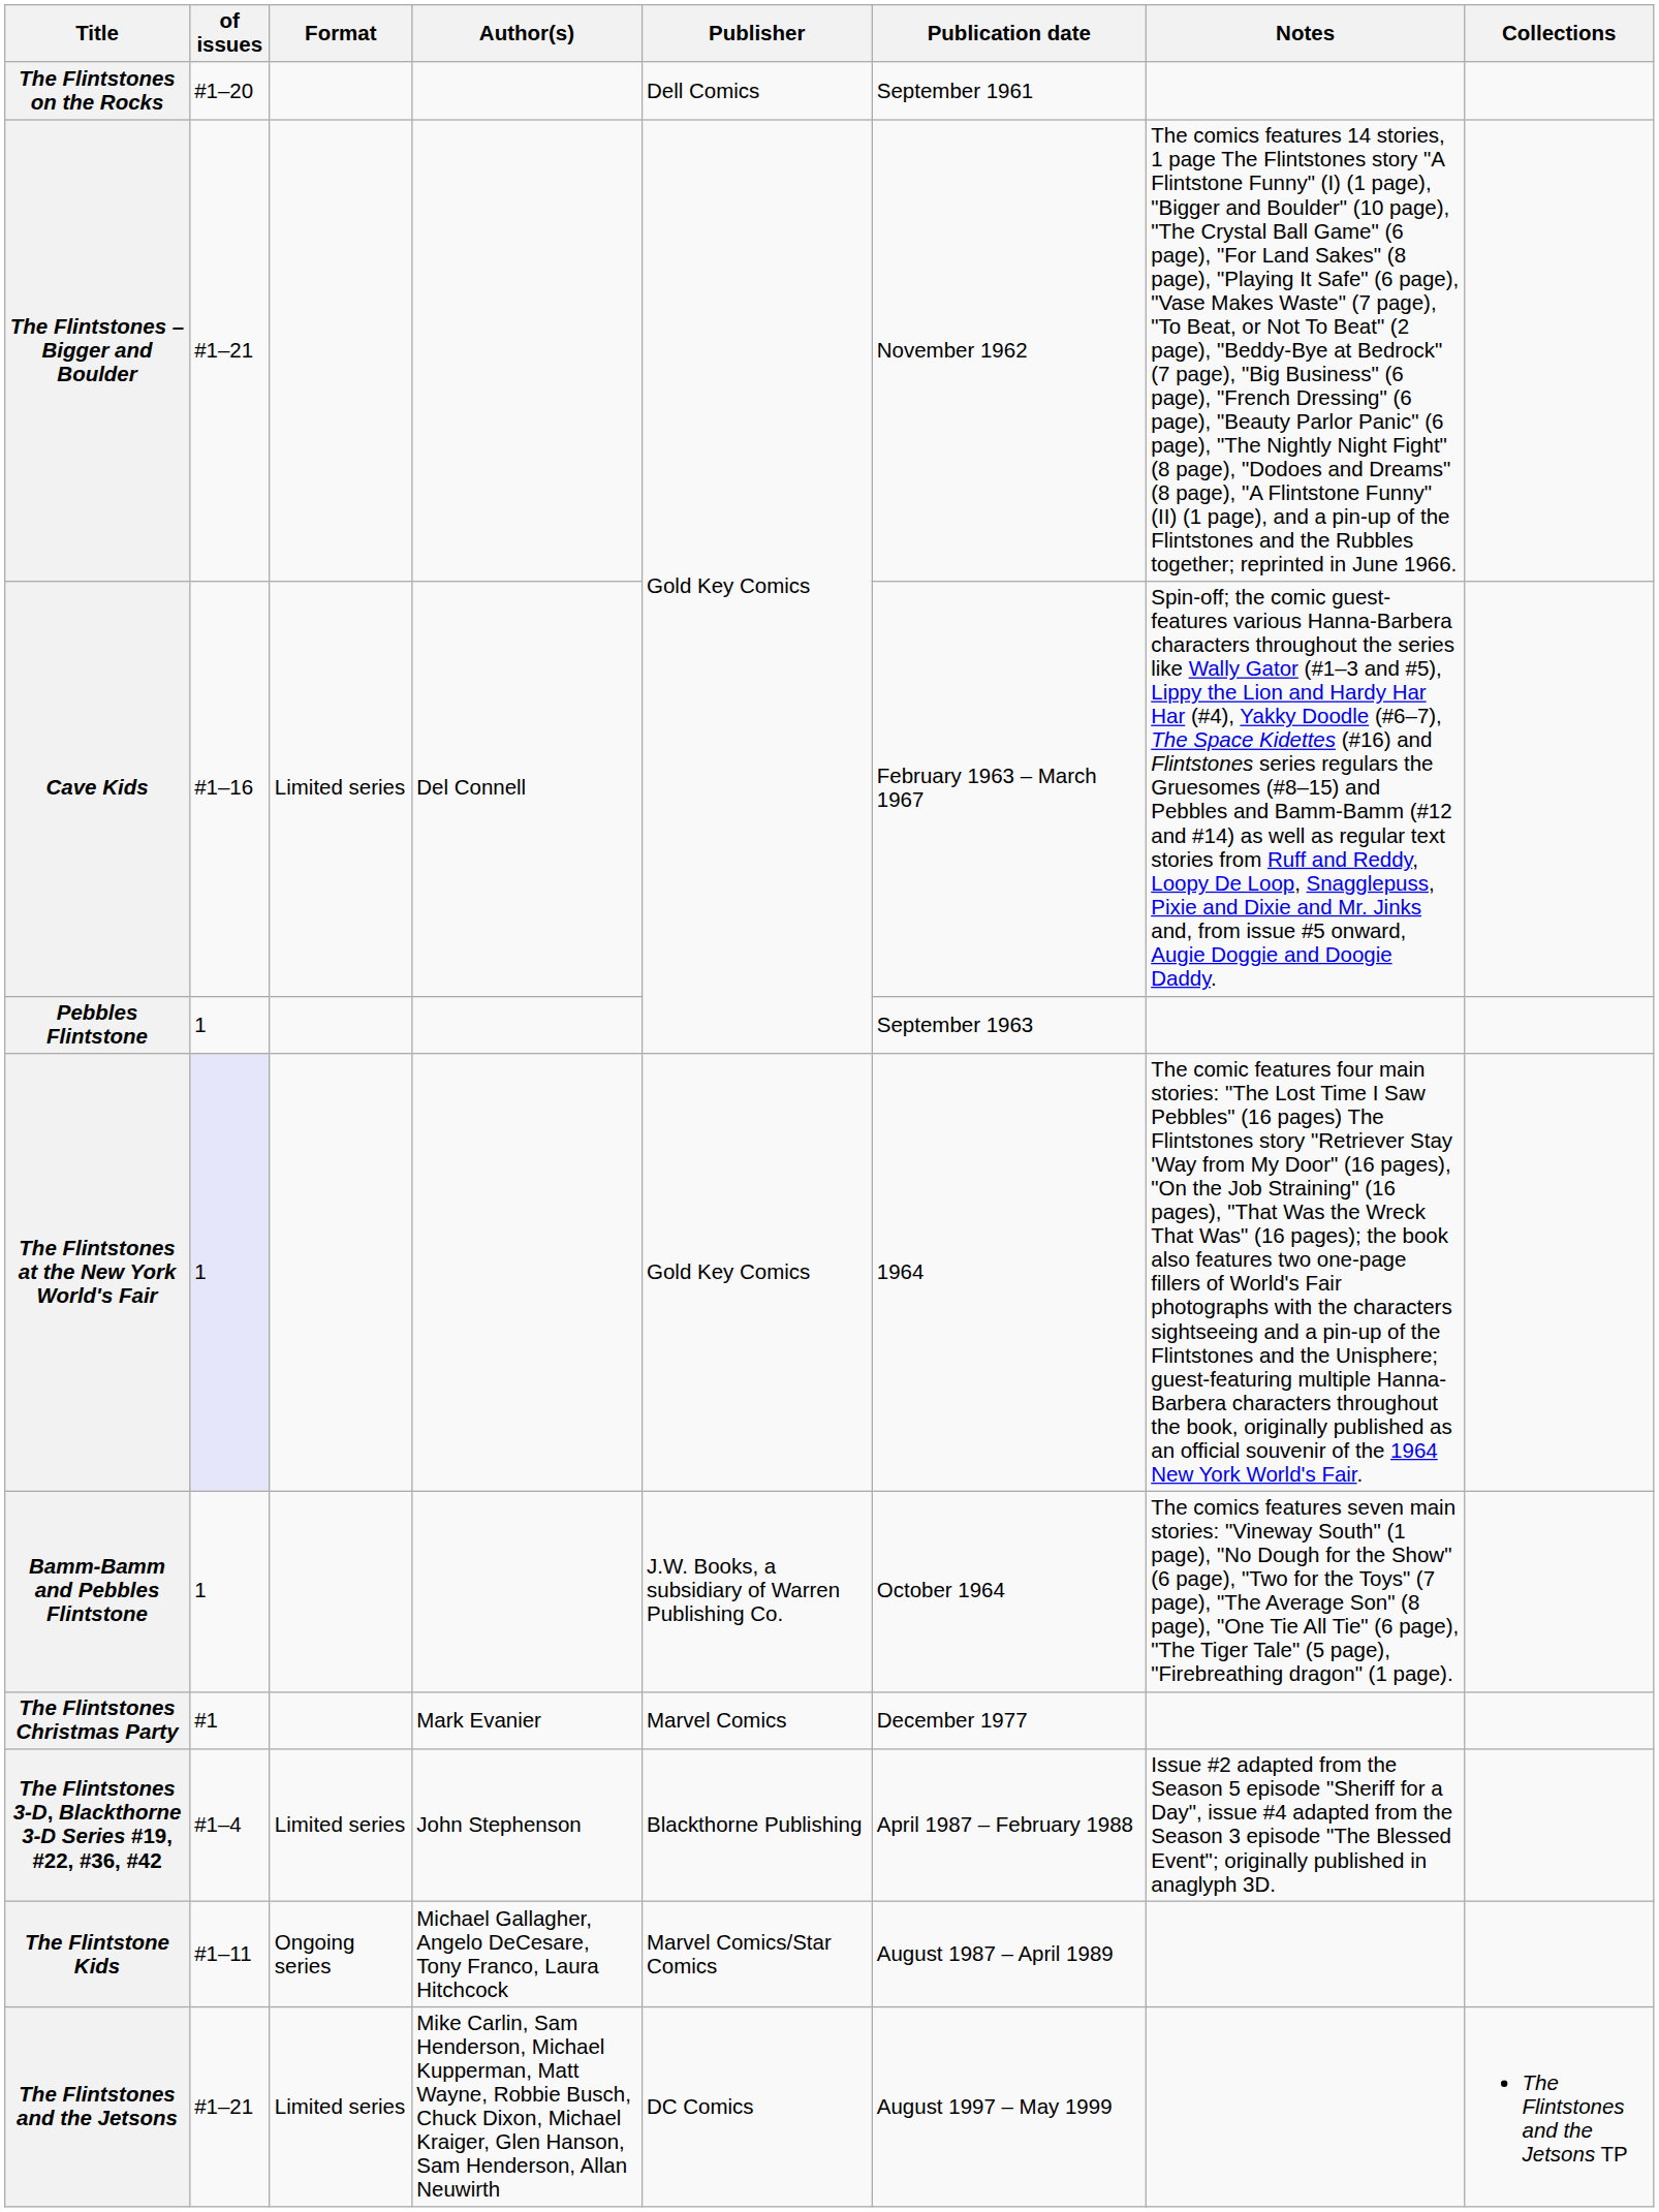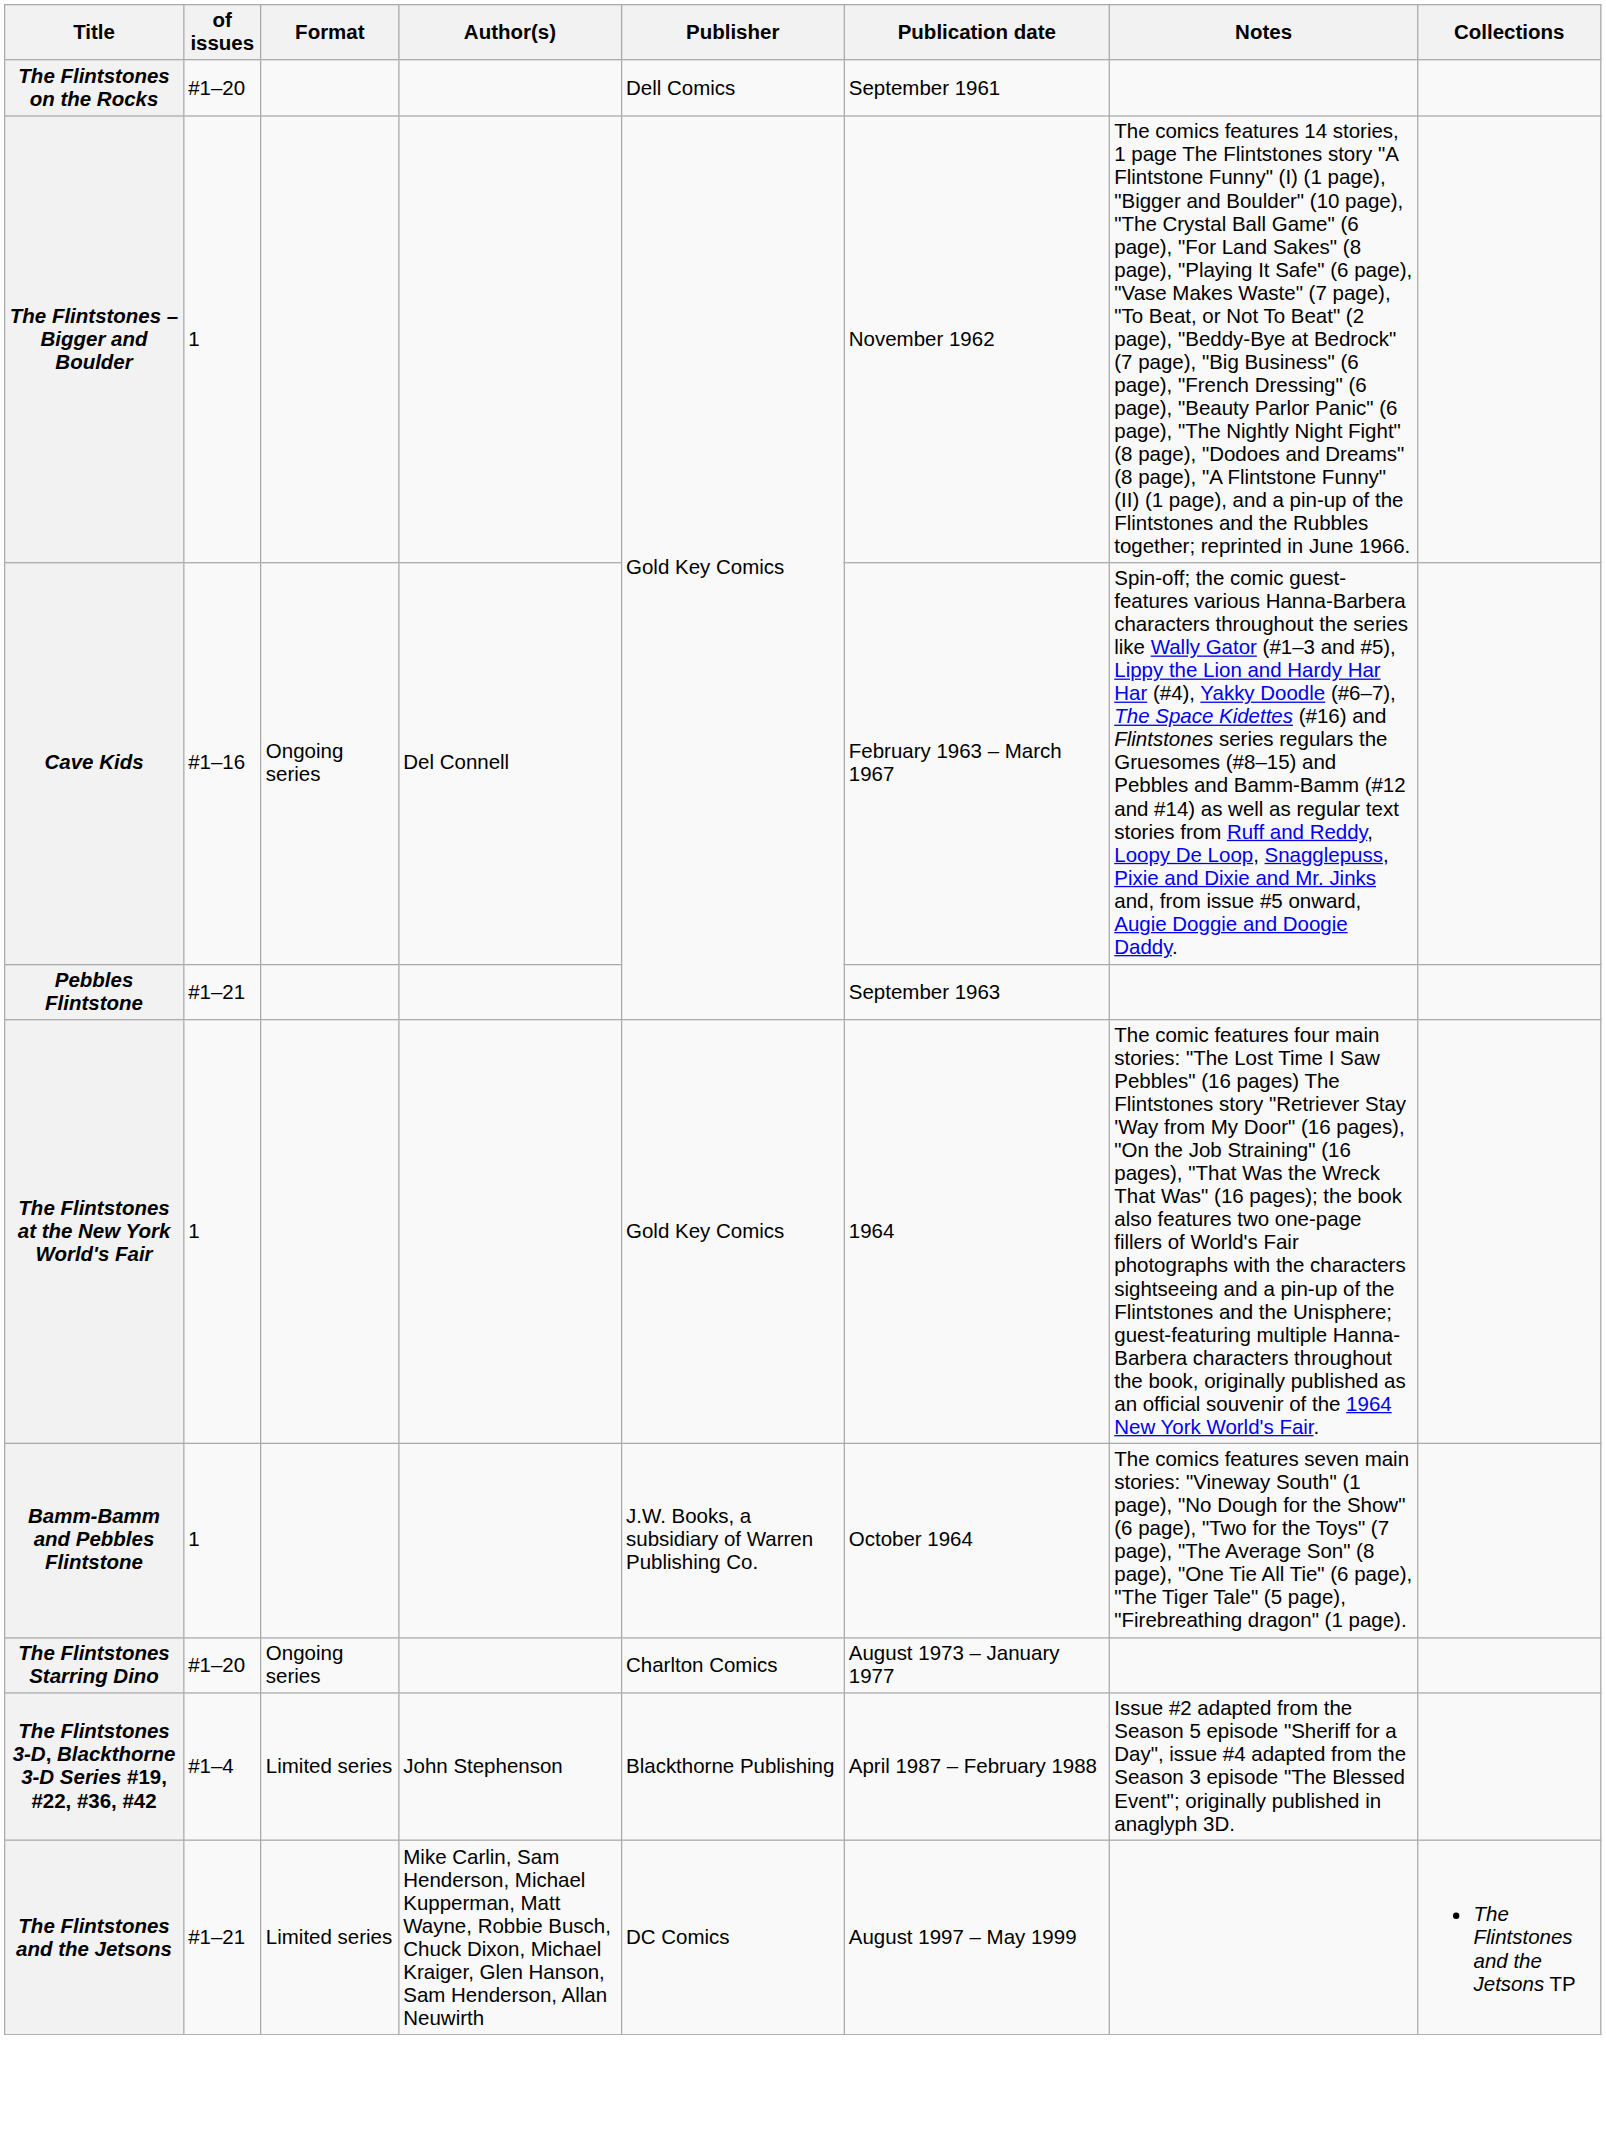The Flintstones – Bigger and Boulder | of issues: #1–21 -> 1
Cave Kids | Format: Limited series -> Ongoing series
Pebbles Flintstone | of issues: 1 -> #1–21
The Flintstones at the New York World's Fair | of issues: lavender background -> no background
+ row: The Flintstones Starring Dino | #1–20 | Ongoing series | Charlton Comics | August 1973 – January 1977
- row: The Flintstones Christmas Party | #1 | Mark Evanier | Marvel Comics | December 1977
- row: The Flintstone Kids | #1–11 | Ongoing series | Michael Gallagher, Angelo DeCesare, Tony Franco, Laura Hitchcock | Marvel Comics/Star Comics | August 1987 – April 1989
